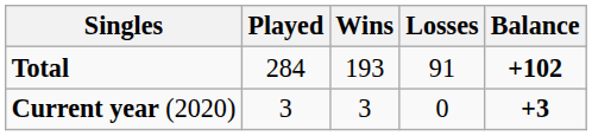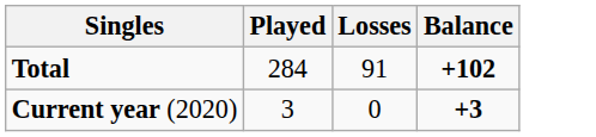- column: Wins | 193 | 3
